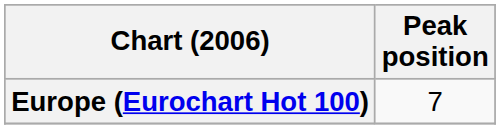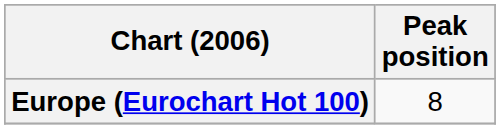Europe (Eurochart Hot 100) | Peak position: 7 -> 8
